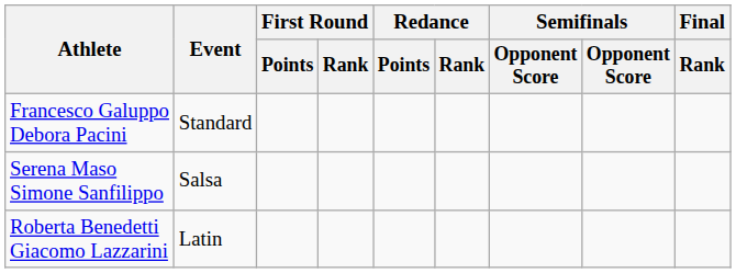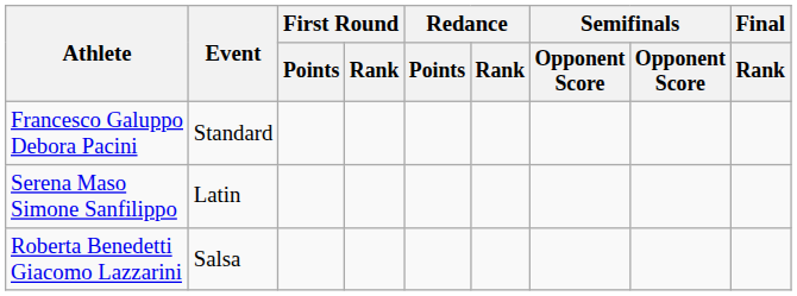Serena Maso Simone Sanfilippo | Event: Salsa -> Latin
Roberta Benedetti Giacomo Lazzarini | Event: Latin -> Salsa
